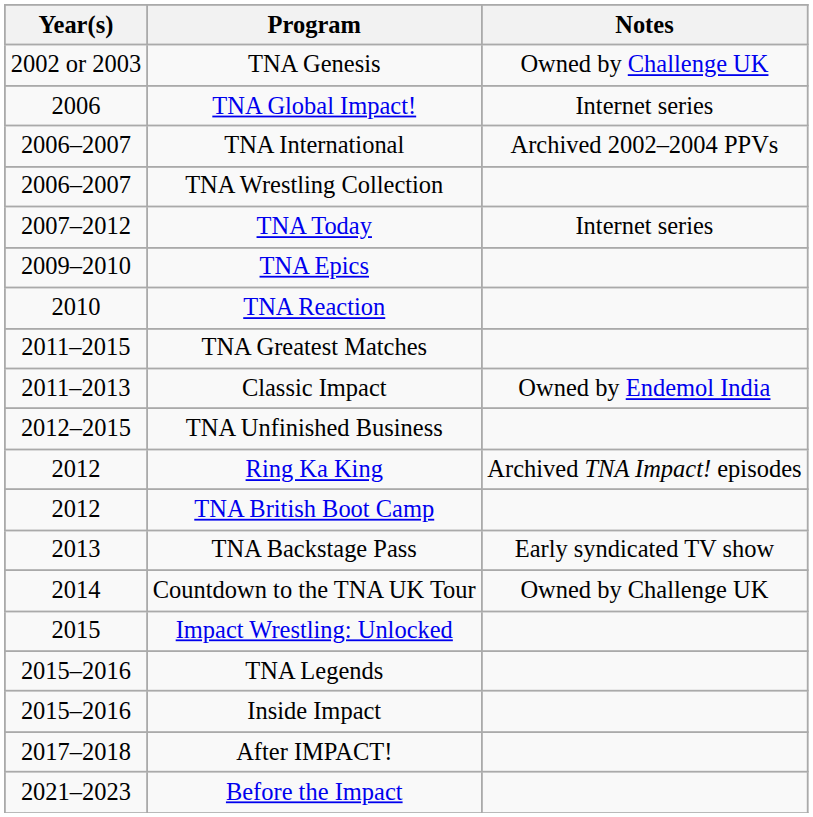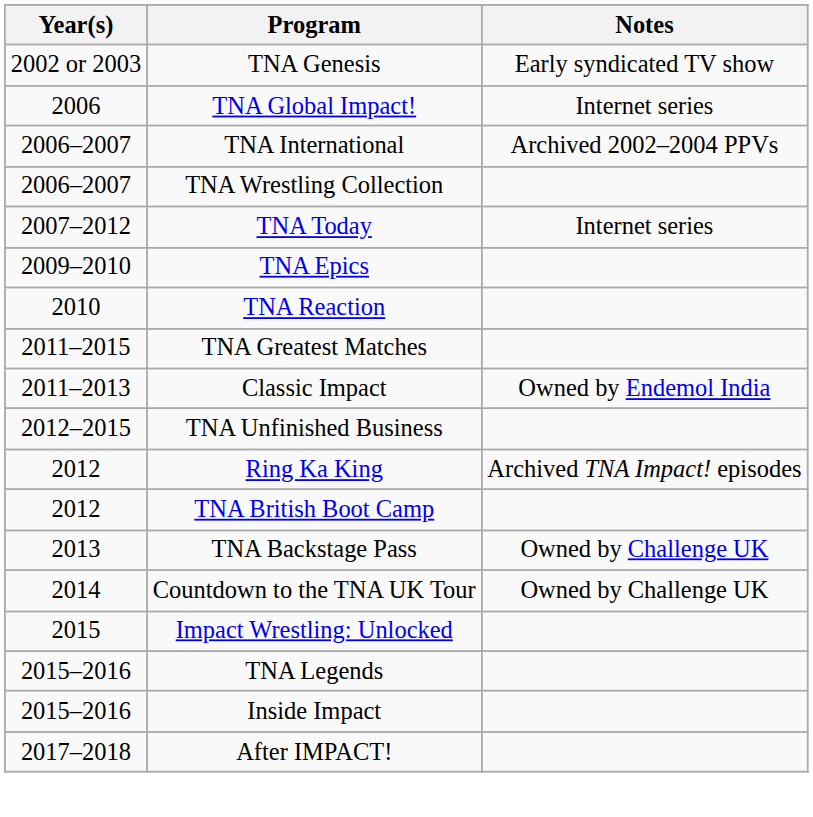TNA Genesis | Notes: Owned by Challenge UK -> Early syndicated TV show
TNA Backstage Pass | Notes: Early syndicated TV show -> Owned by Challenge UK
- row: 2021–2023 | Before the Impact
